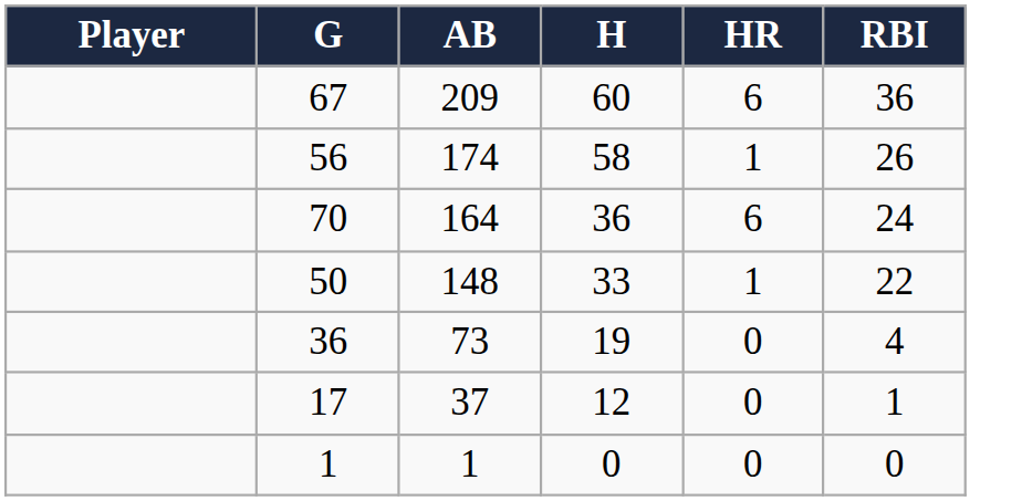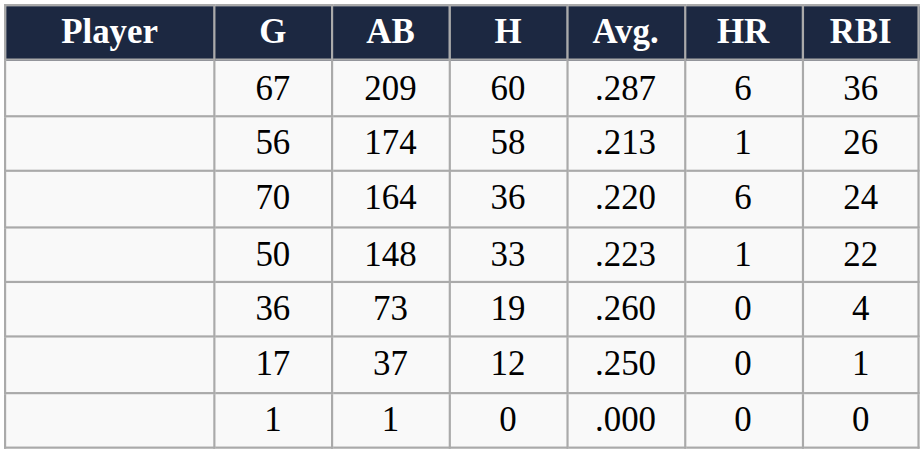+ column: Avg. | .287 | .213 | .220 | .223 | .260 | .250 | .000
